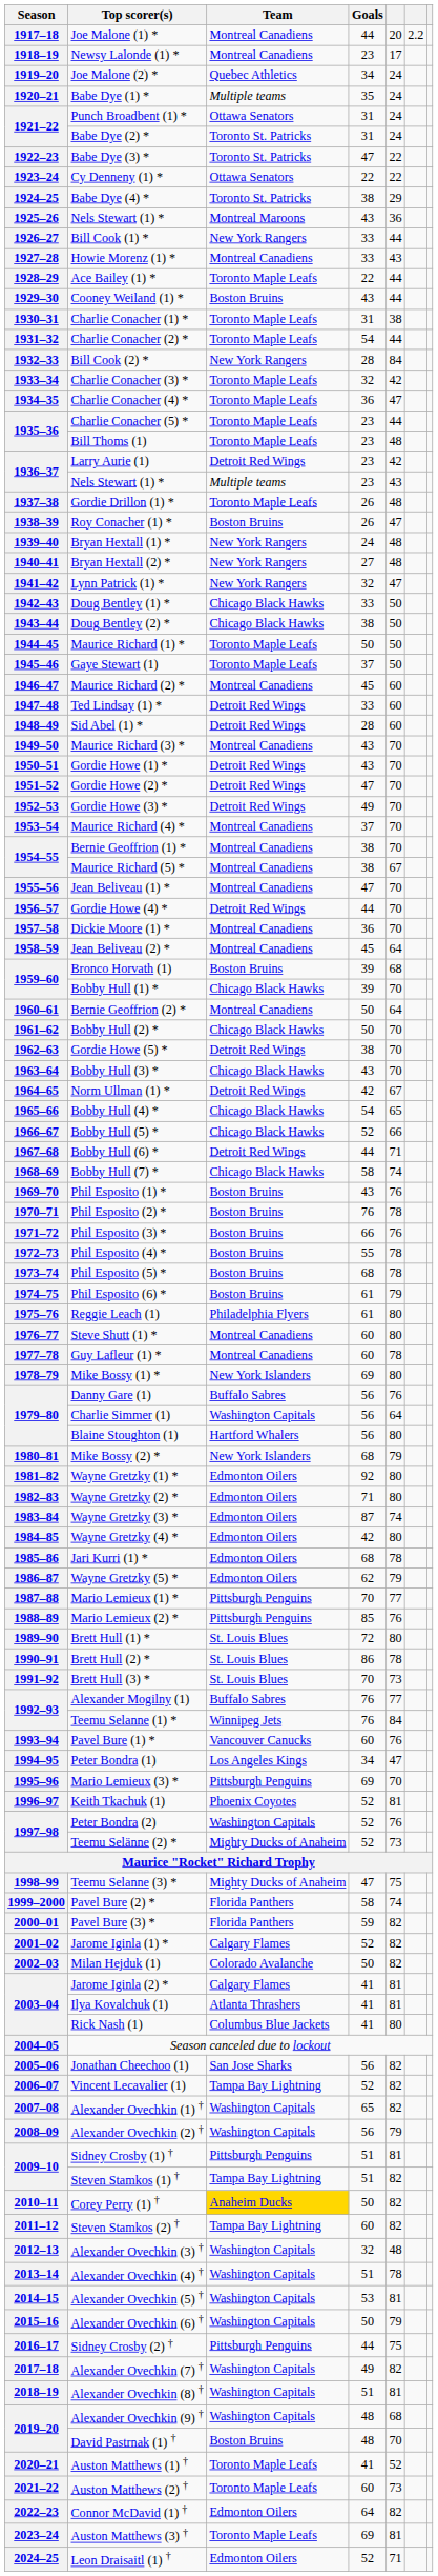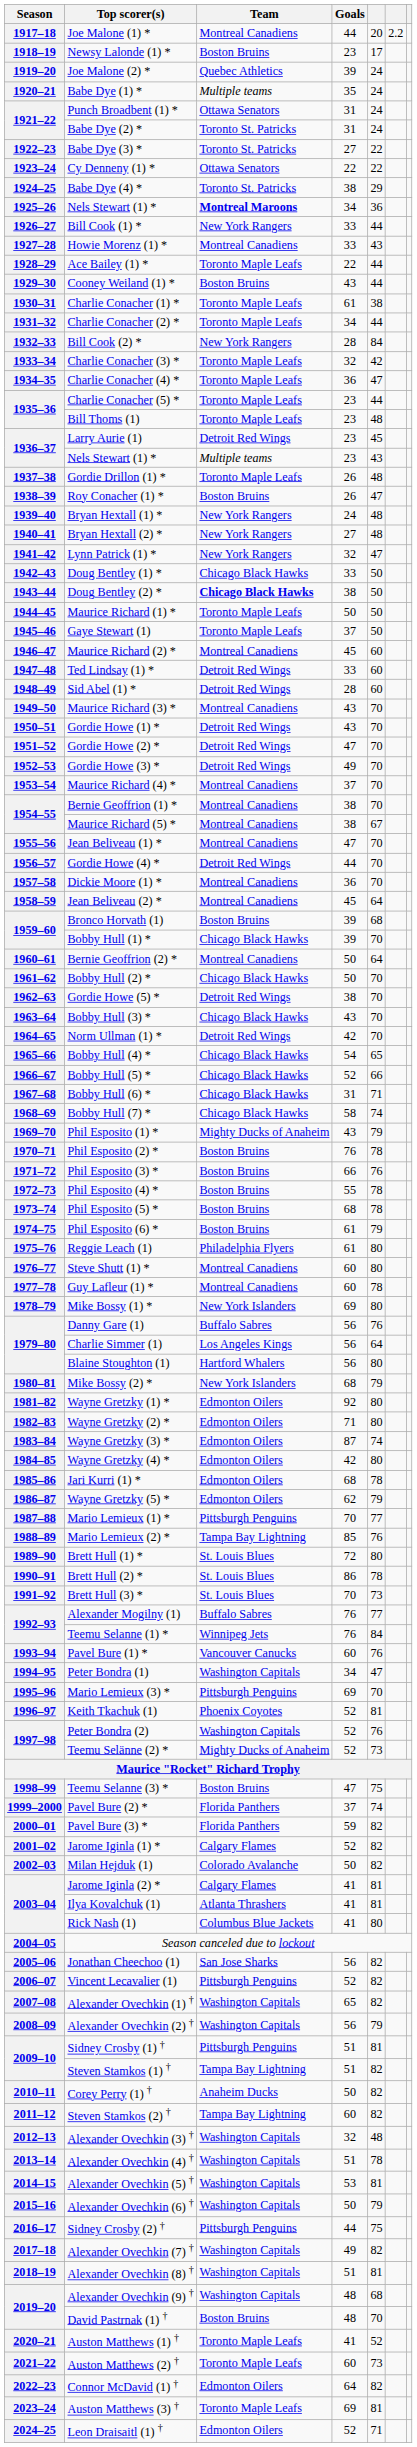Newsy Lalonde (1) * | Team: Montreal Canadiens -> Boston Bruins
Joe Malone (2) * | Goals: 34 -> 39
Babe Dye (3) * | Goals: 47 -> 27
1925–26 / Nels Stewart (1) * | Team: normal -> bold
1925–26 / Nels Stewart (1) * | Goals: 43 -> 34
Charlie Conacher (1) * | Goals: 31 -> 61
Charlie Conacher (2) * | Goals: 54 -> 34
Larry Aurie (1) | column 5: 42 -> 45
Doug Bentley (2) * | Team: normal -> bold
Norm Ullman (1) * | column 5: 67 -> 70
Bobby Hull (6) * | Team: Detroit Red Wings -> Chicago Black Hawks
Bobby Hull (6) * | Goals: 44 -> 31
Phil Esposito (1) * | Team: Boston Bruins -> Mighty Ducks of Anaheim
Phil Esposito (1) * | column 5: 76 -> 79
Charlie Simmer (1) | Team: Washington Capitals -> Los Angeles Kings
Mario Lemieux (2) * | Team: Pittsburgh Penguins -> Tampa Bay Lightning
Peter Bondra (1) | Team: Los Angeles Kings -> Washington Capitals
Teemu Selanne (3) * | Team: Mighty Ducks of Anaheim -> Boston Bruins
Pavel Bure (2) * | Goals: 58 -> 37
Vincent Lecavalier (1) | Team: Tampa Bay Lightning -> Pittsburgh Penguins
Corey Perry (1) † | Team: gold background -> no background
